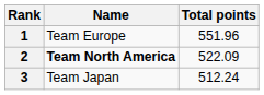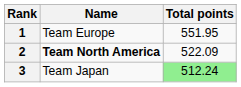1 | Total points: 551.96 -> 551.95
3 | Total points: no background -> lightgreen background
